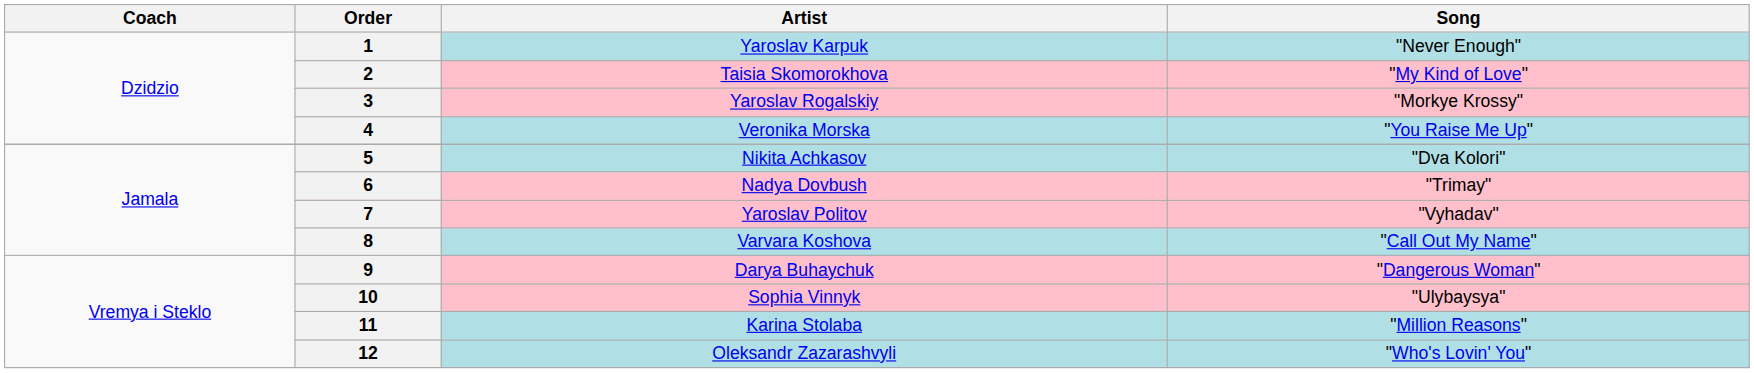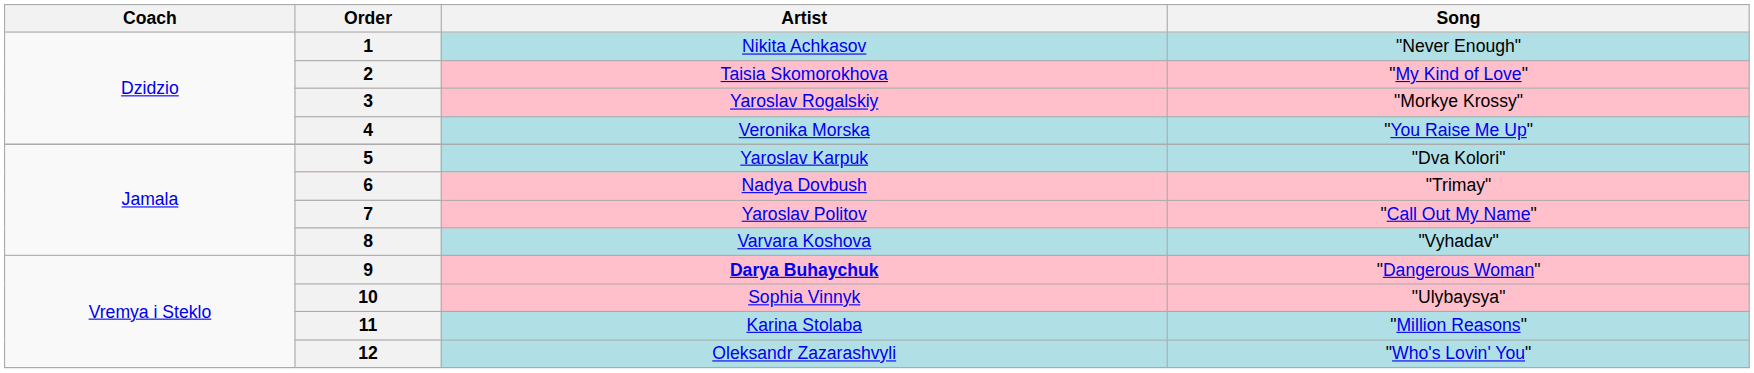1 | Artist: Yaroslav Karpuk -> Nikita Achkasov
5 | Artist: Nikita Achkasov -> Yaroslav Karpuk
7 | Song: "Vyhadav" -> "Call Out My Name"
8 | Song: "Call Out My Name" -> "Vyhadav"
9 | Artist: normal -> bold
